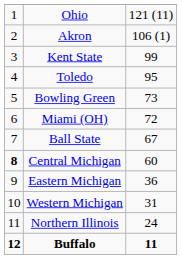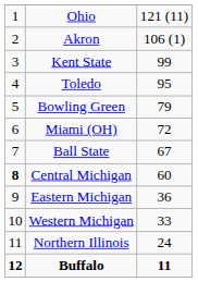Bowling Green | column 3: 73 -> 79
Western Michigan | column 3: 31 -> 33
